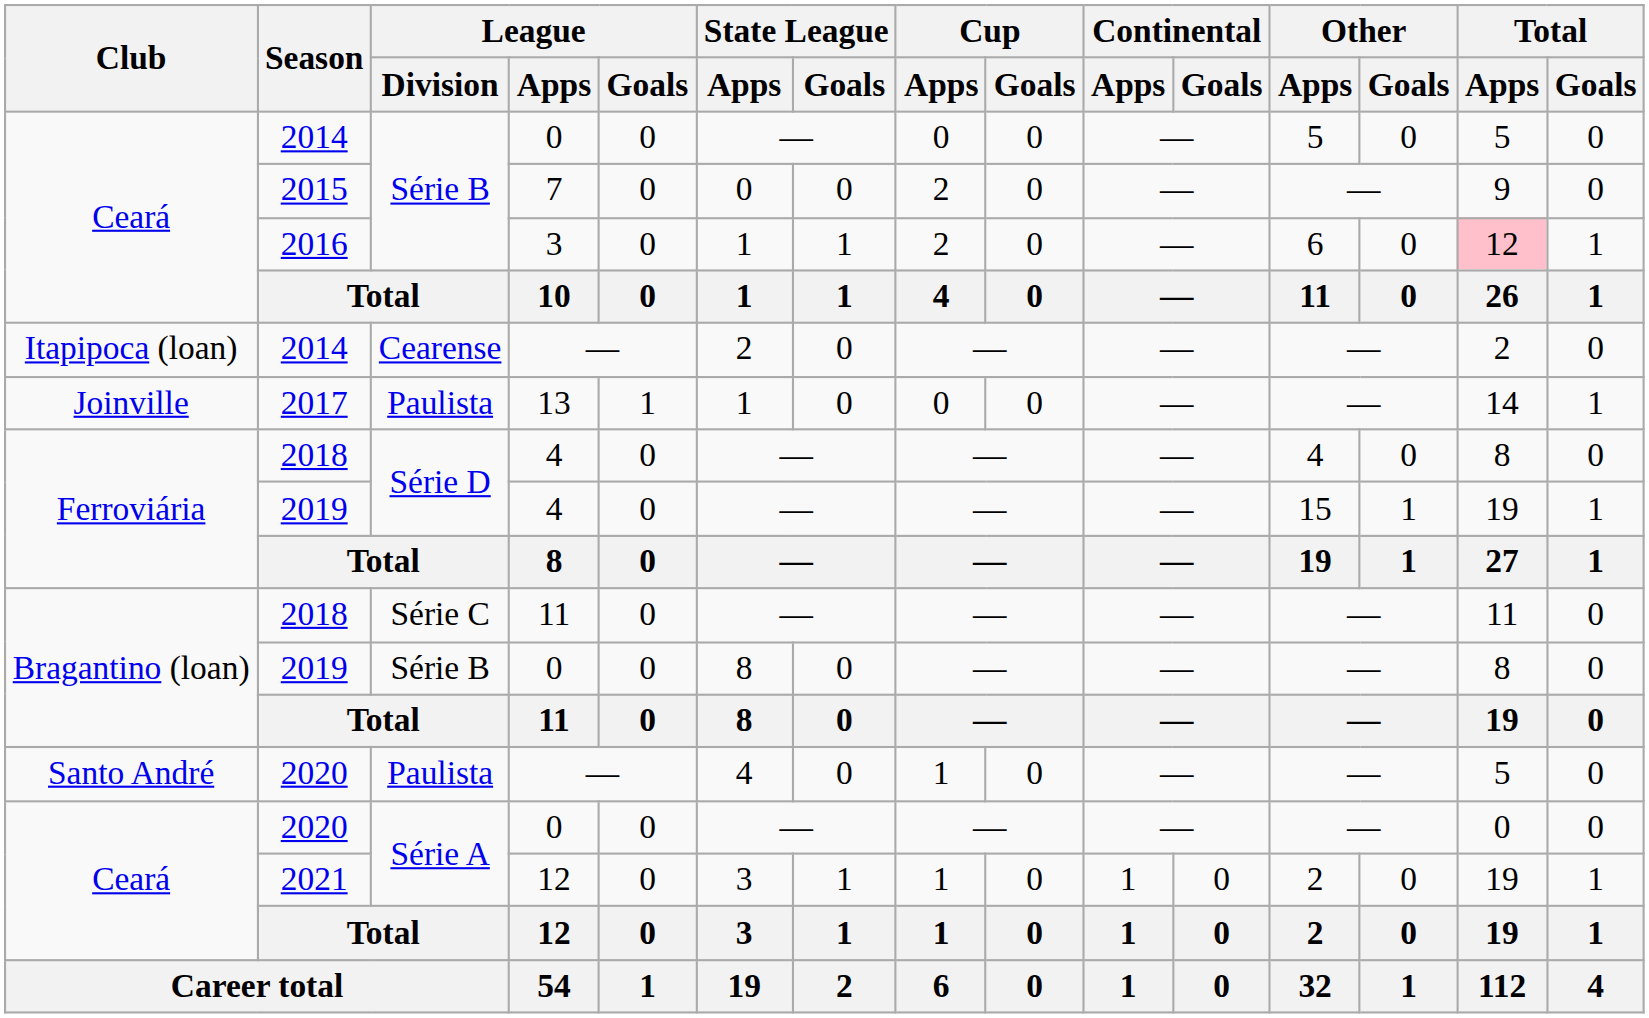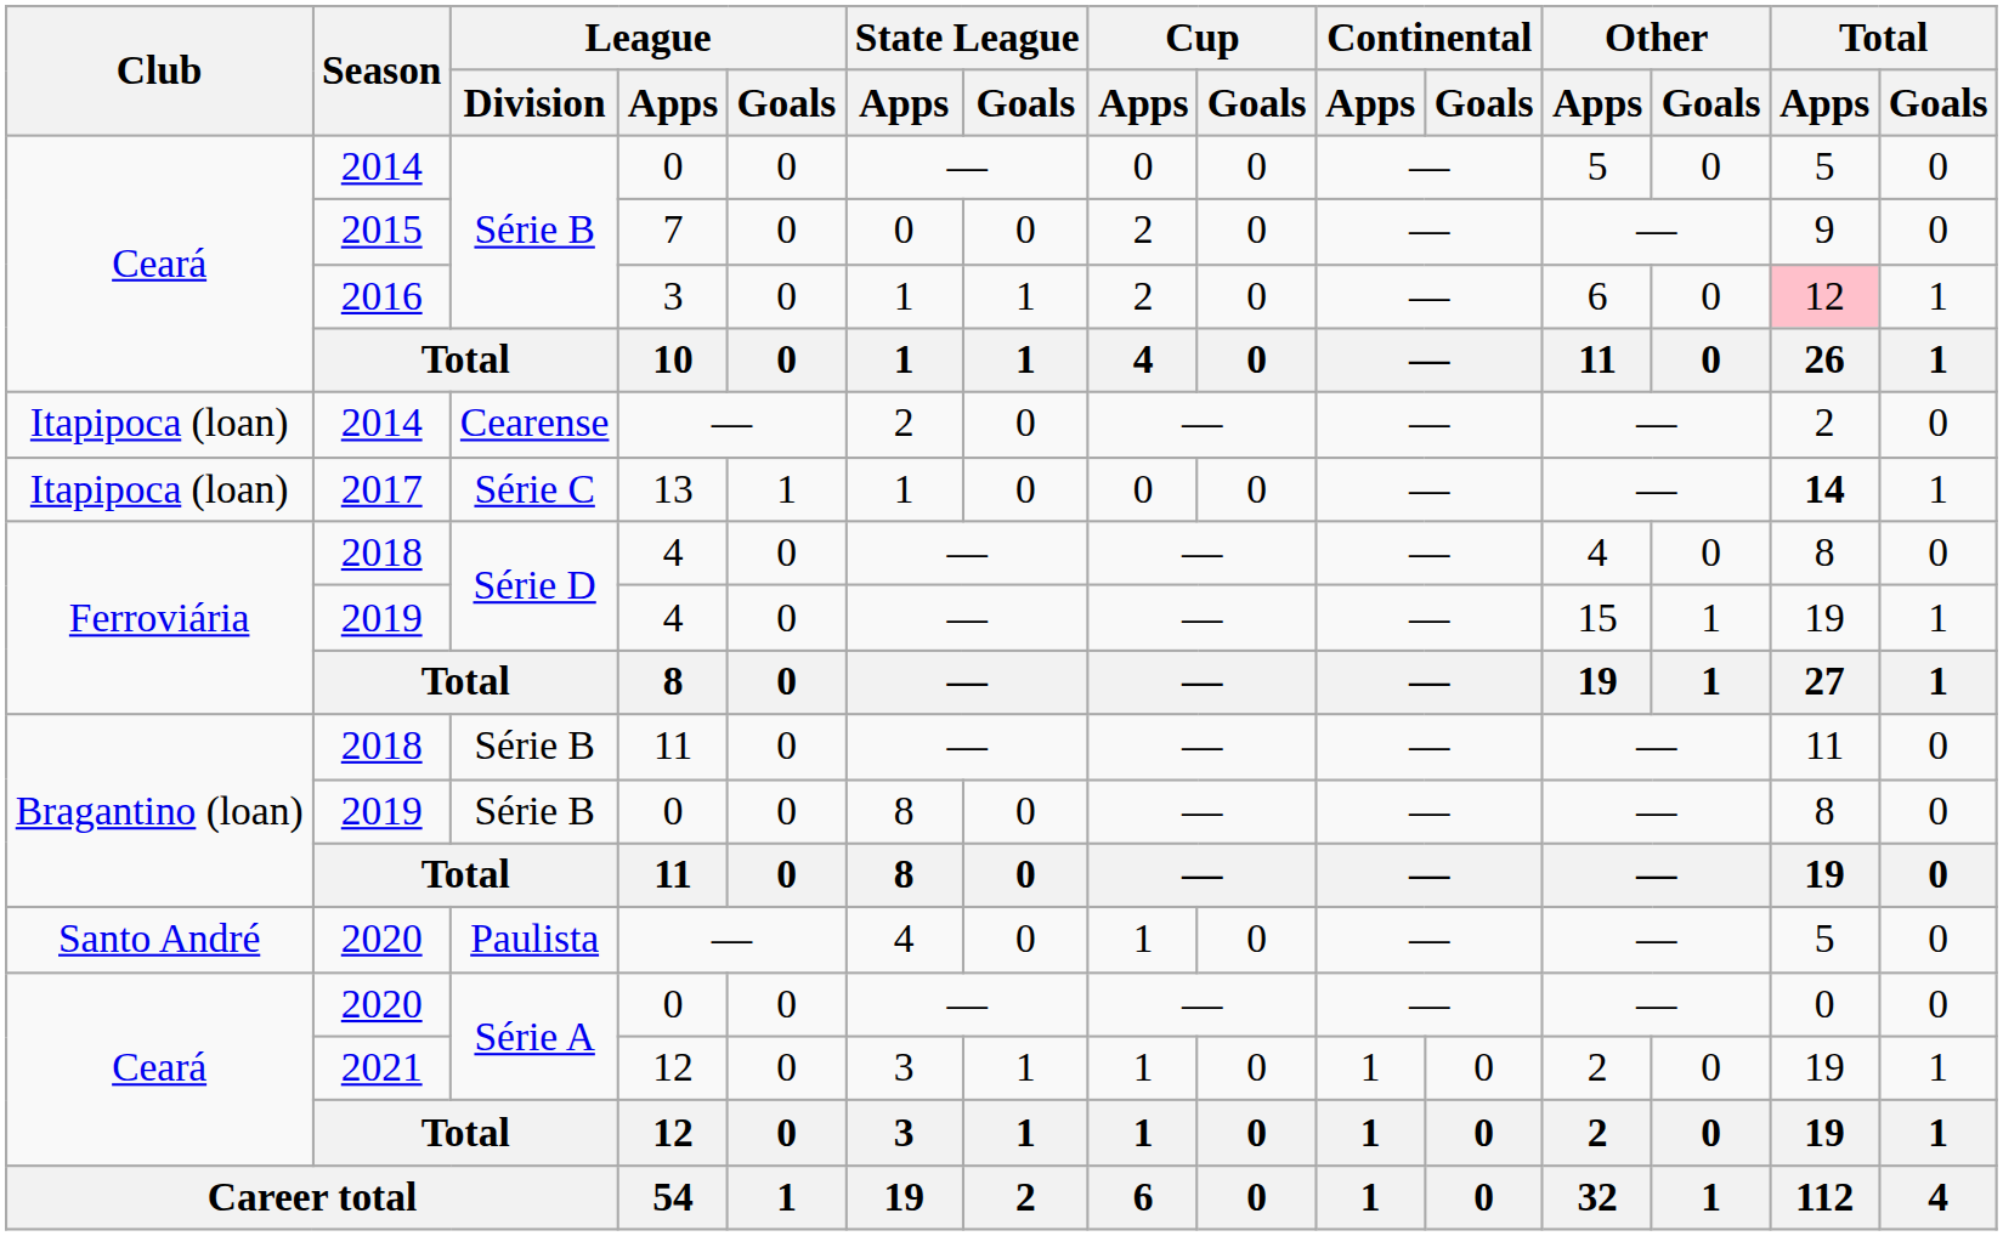2017 | Club: Joinville -> Itapipoca (loan)
2017 | League / Division: Paulista -> Série C
2017 | Total / Apps: normal -> bold
2018 / 11 | League / Division: Série C -> Série B
